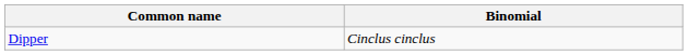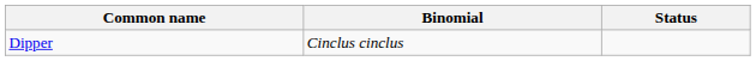+ column: Status
